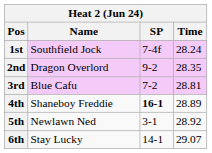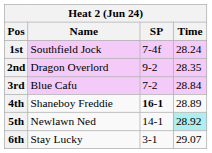3rd | Time: 28.81 -> 28.84
5th | SP: 3-1 -> 14-1
5th | Time: no background -> paleturquoise background
6th | SP: 14-1 -> 3-1
